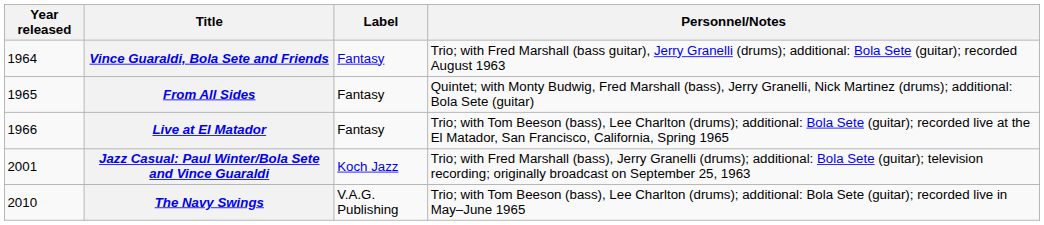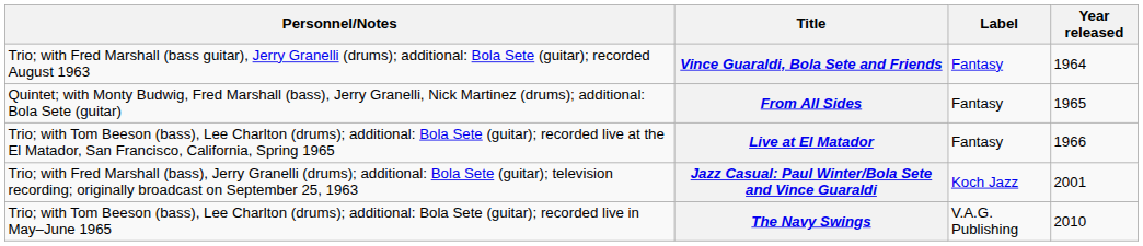columns swapped: Year released <-> Personnel/Notes
